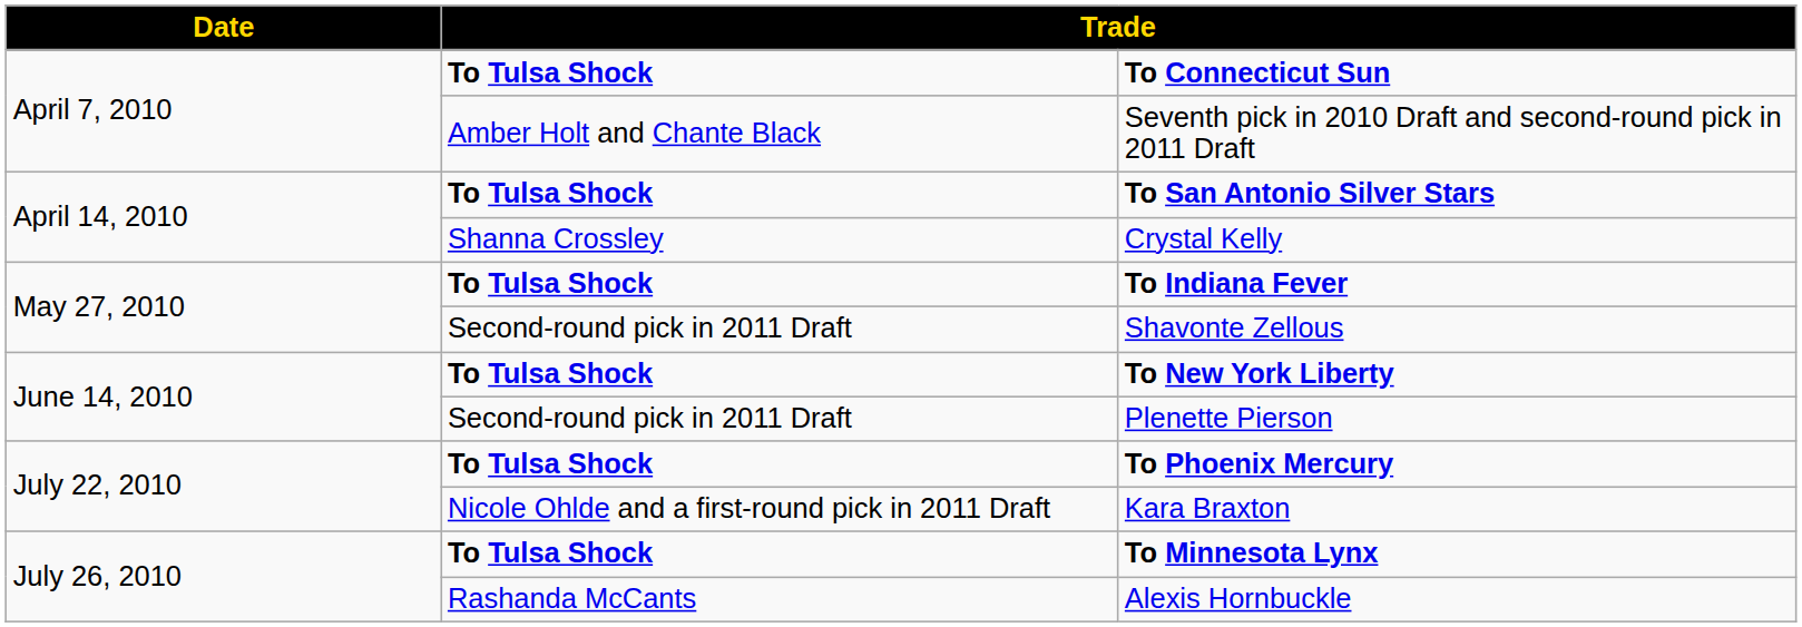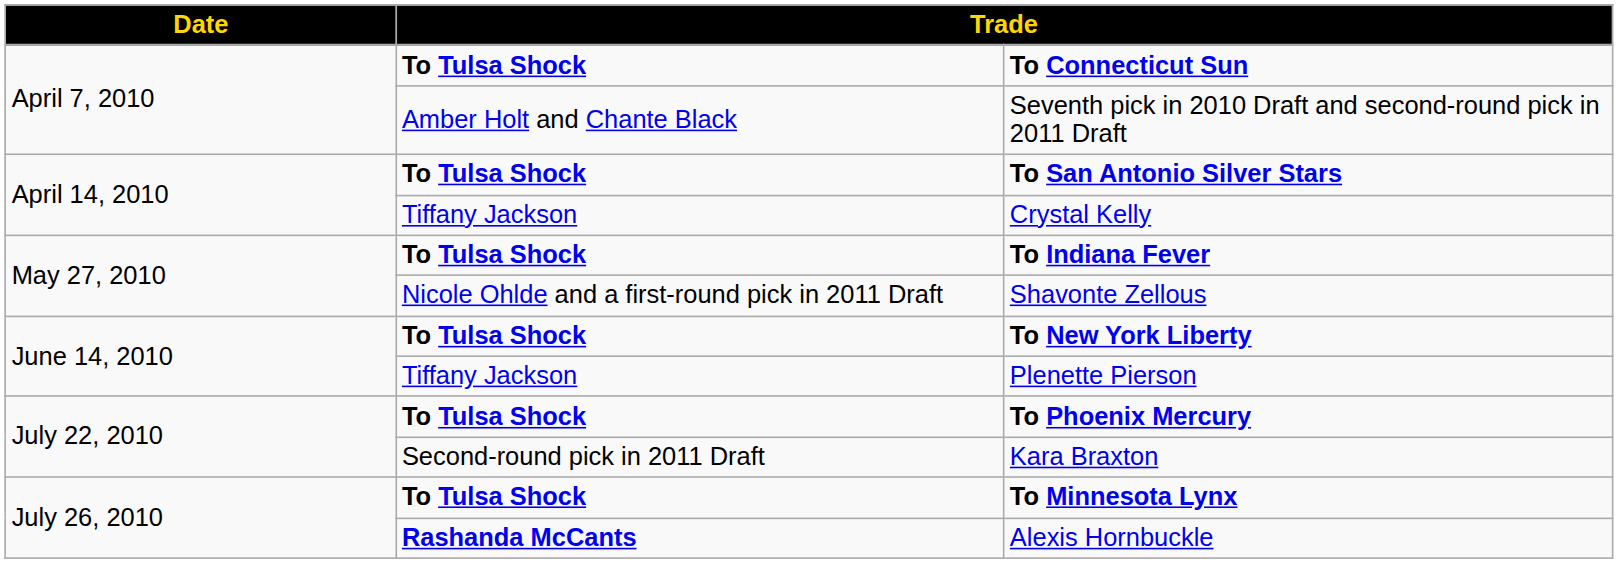Crystal Kelly | column 2: Shanna Crossley -> Tiffany Jackson
Shavonte Zellous | column 2: Second-round pick in 2011 Draft -> Nicole Ohlde and a first-round pick in 2011 Draft
Plenette Pierson | column 2: Second-round pick in 2011 Draft -> Tiffany Jackson
Kara Braxton | column 2: Nicole Ohlde and a first-round pick in 2011 Draft -> Second-round pick in 2011 Draft
Alexis Hornbuckle | column 2: normal -> bold
